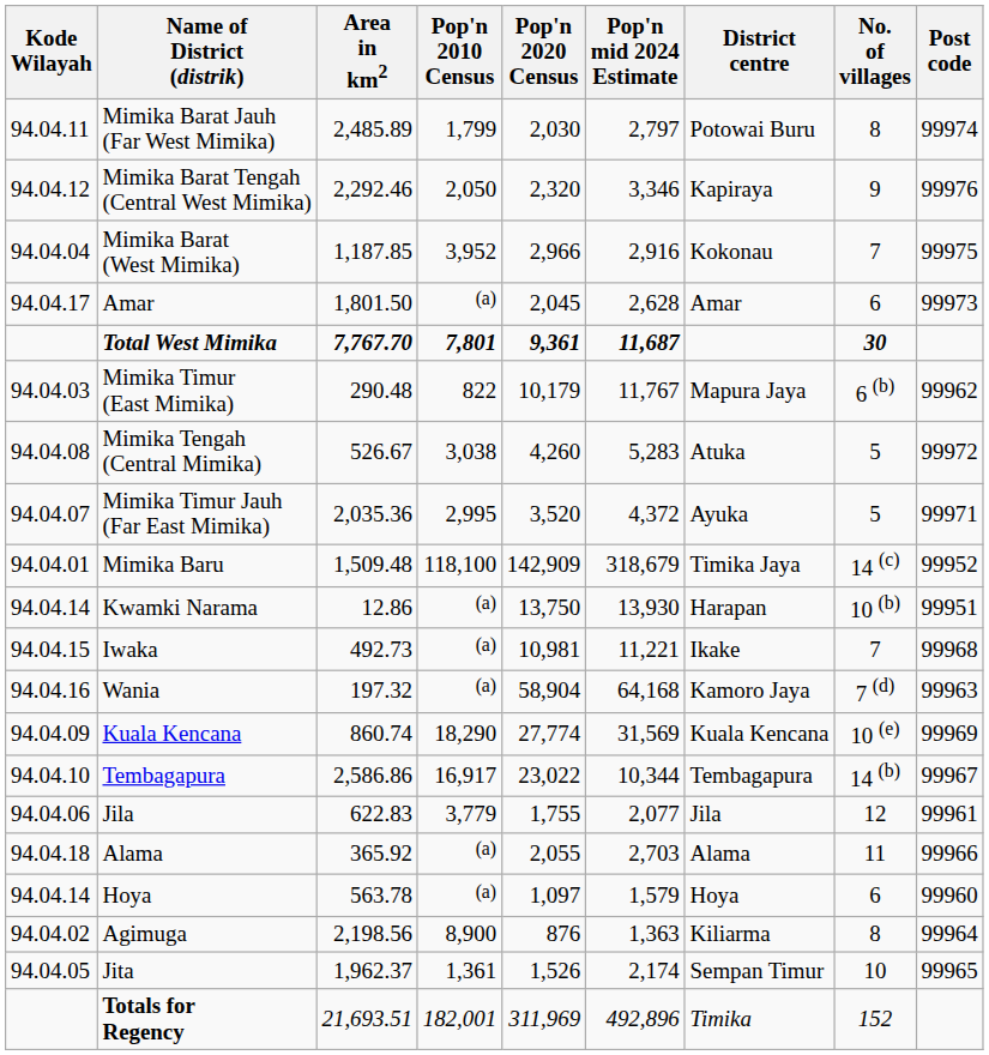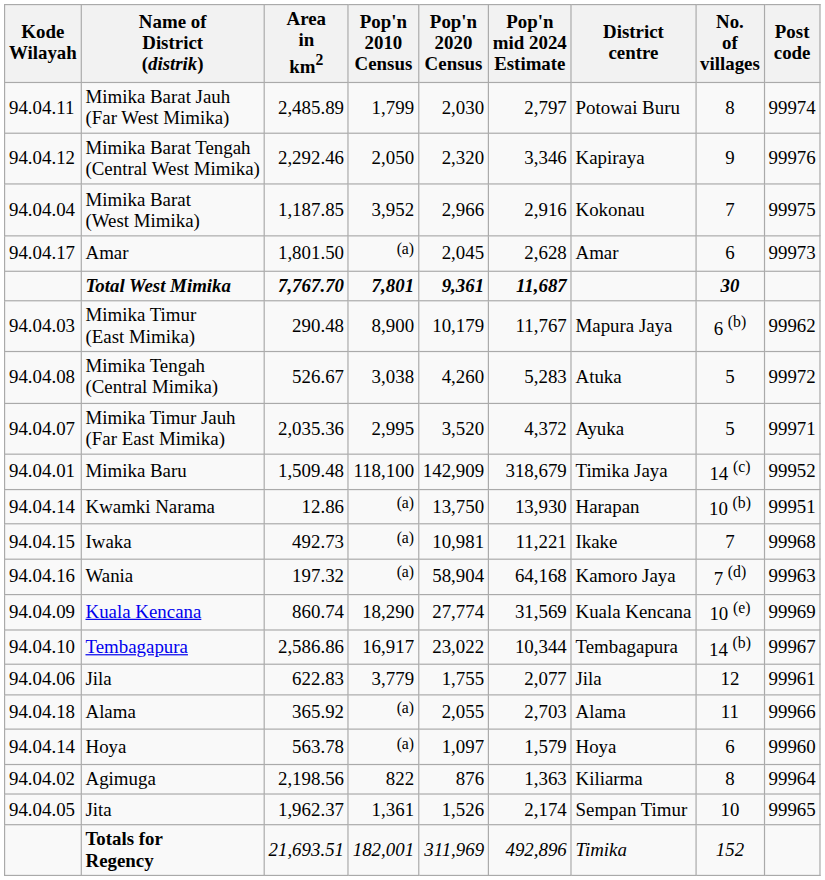Mimika Timur (East Mimika) | Pop'n 2010 Census: 822 -> 8,900
Agimuga | Pop'n 2010 Census: 8,900 -> 822
